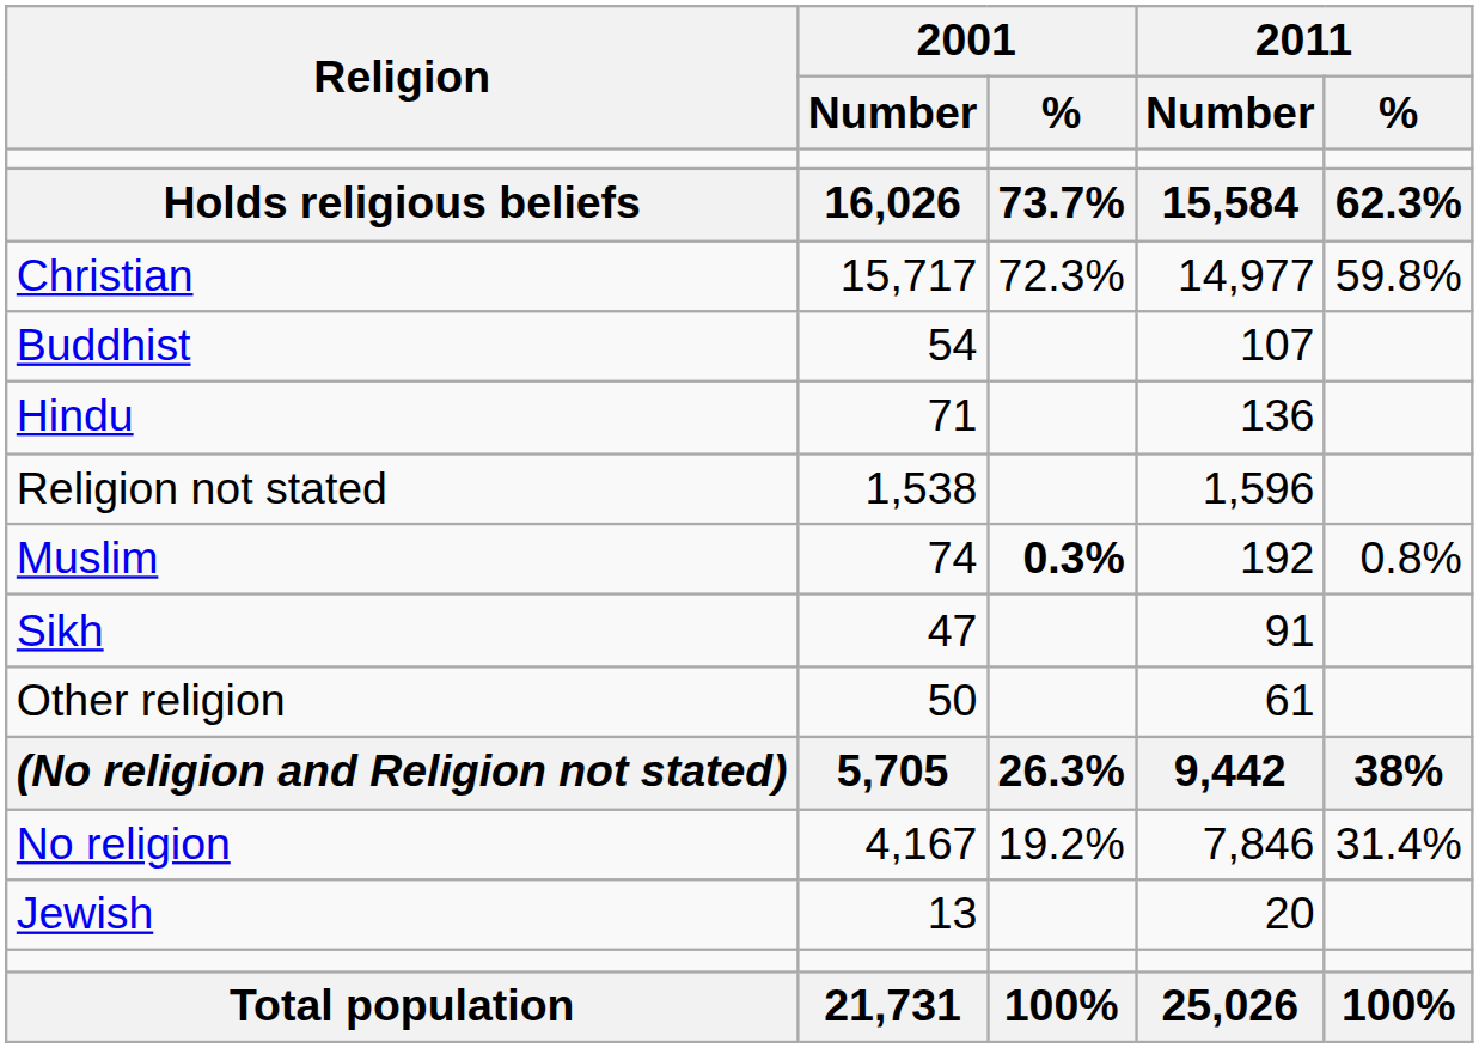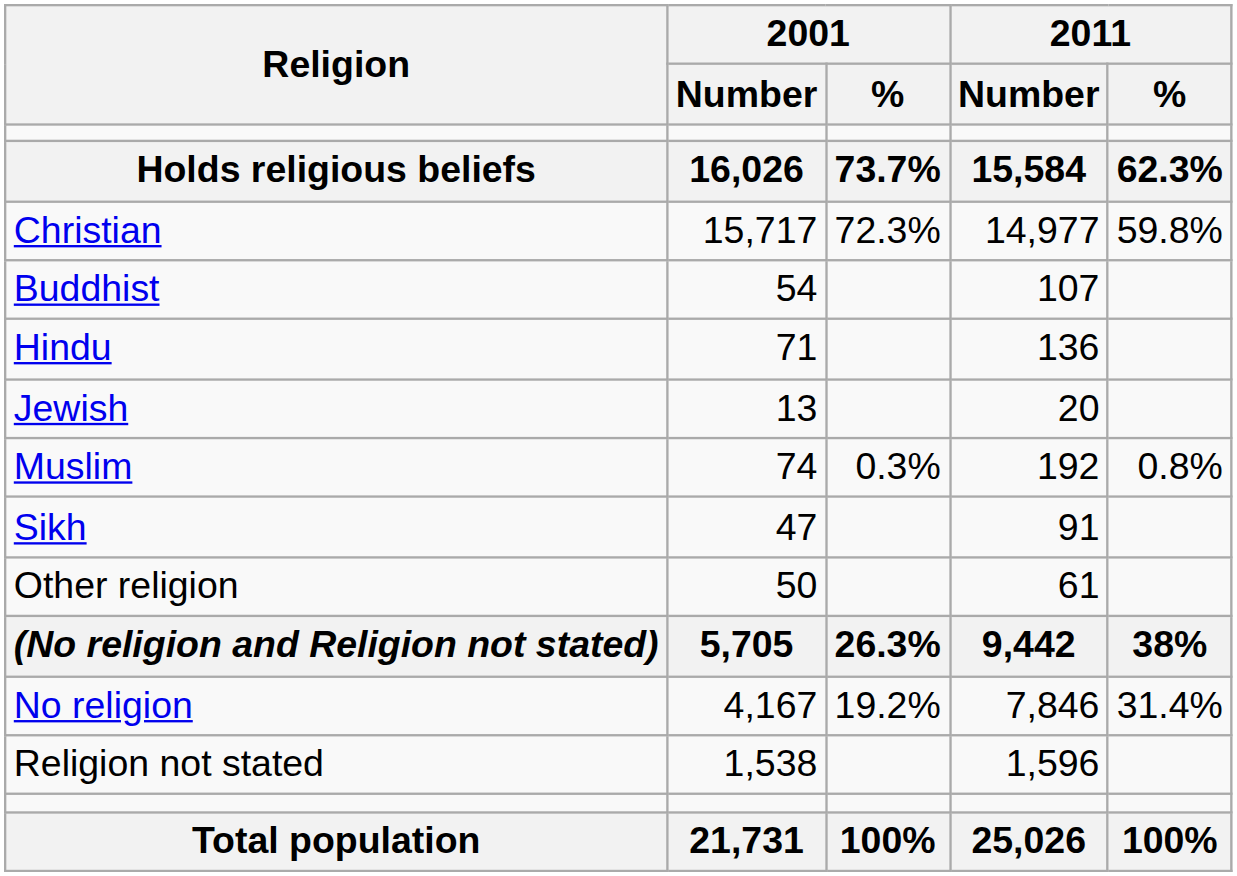rows swapped: Jewish <-> Religion not stated
Muslim | 2001 / %: bold -> normal
